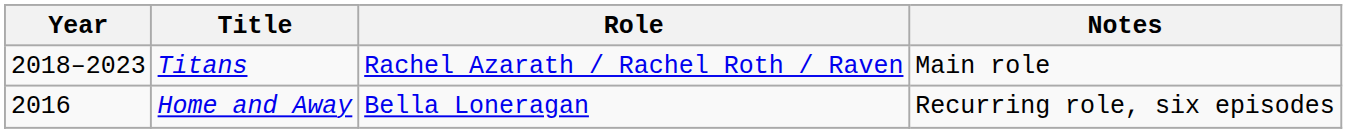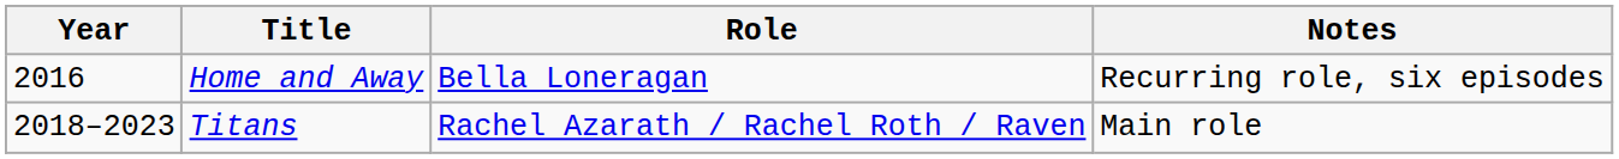rows swapped: Home and Away <-> Titans
